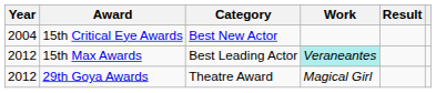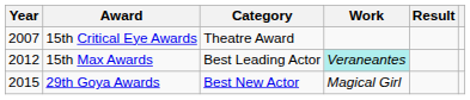15th Critical Eye Awards | Year: 2004 -> 2007
15th Critical Eye Awards | Category: Best New Actor -> Theatre Award
29th Goya Awards | Year: 2012 -> 2015
29th Goya Awards | Category: Theatre Award -> Best New Actor
